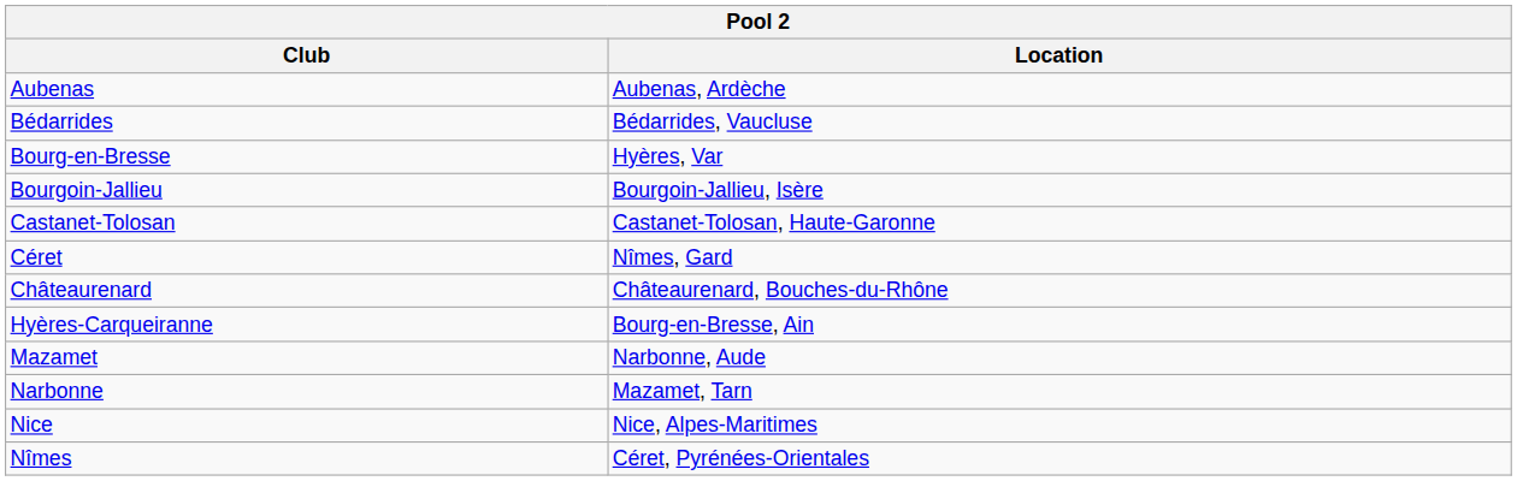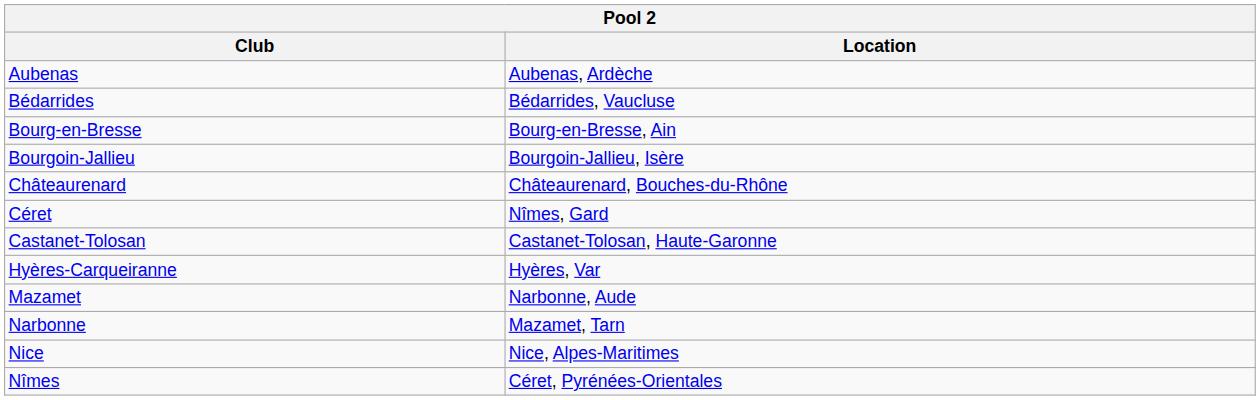Bourg-en-Bresse | Location: Hyères, Var -> Bourg-en-Bresse, Ain
rows swapped: Castanet-Tolosan <-> Châteaurenard
Hyères-Carqueiranne | Location: Bourg-en-Bresse, Ain -> Hyères, Var
